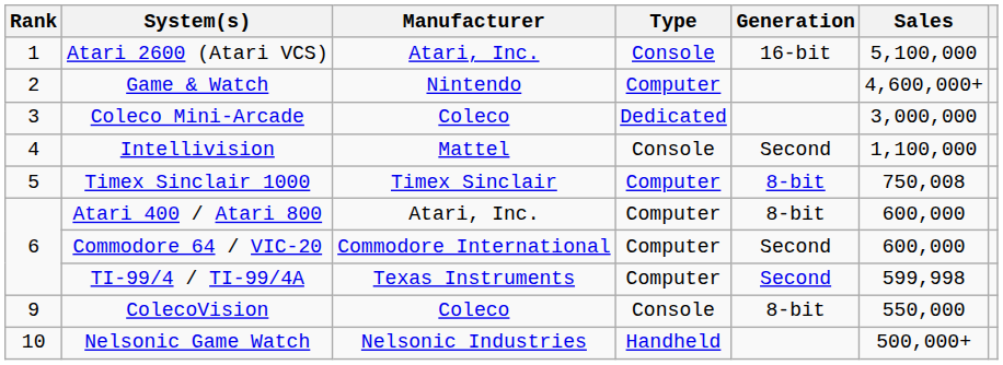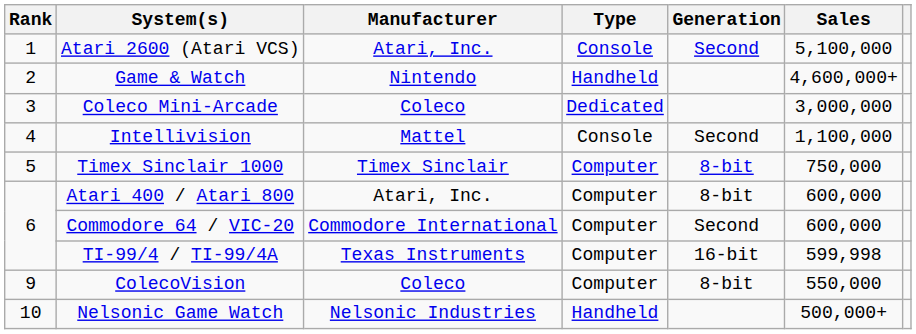Atari 2600 (Atari VCS) | Generation: 16-bit -> Second
Game & Watch | Type: Computer -> Handheld
Timex Sinclair 1000 | Sales: 750,008 -> 750,000
TI-99/4 / TI-99/4A | Generation: Second -> 16-bit
ColecoVision | Type: Console -> Computer
